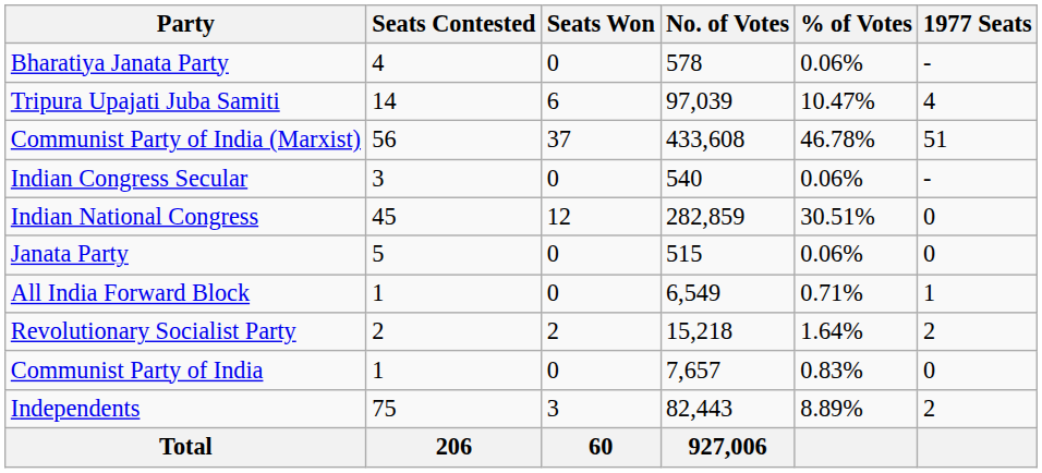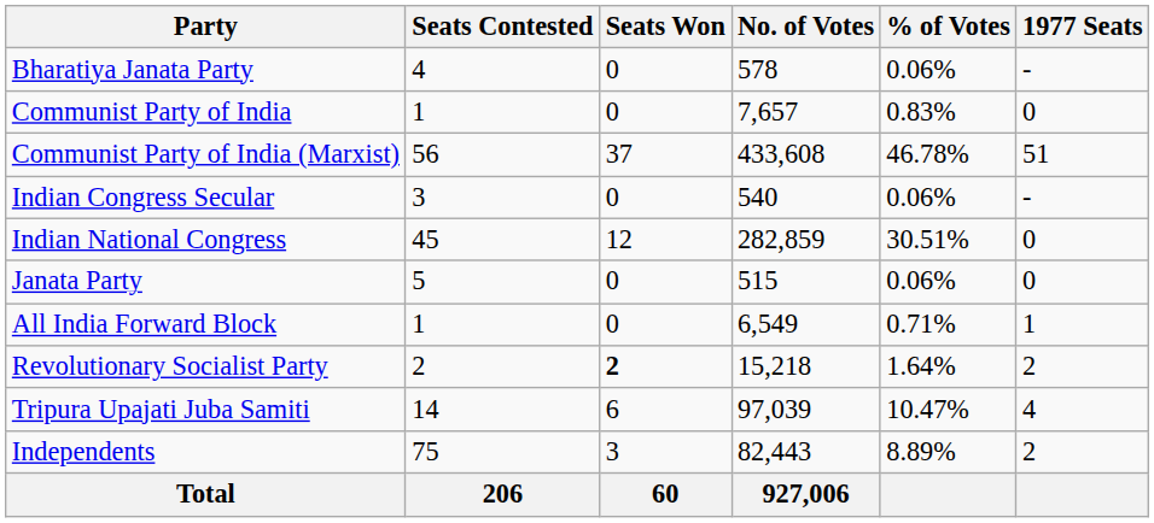rows swapped: Communist Party of India <-> Tripura Upajati Juba Samiti
Revolutionary Socialist Party | Seats Won: normal -> bold
